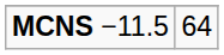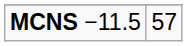MCNS −11.5 | column 2: 64 -> 57
